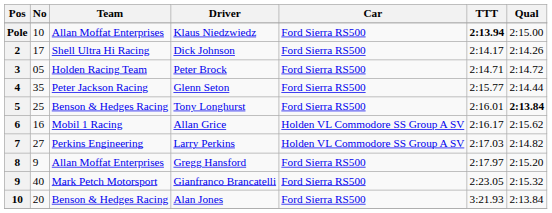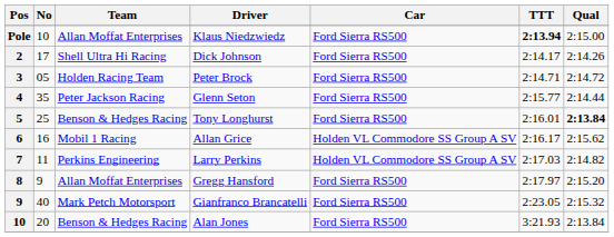Larry Perkins | No: 27 -> 11
